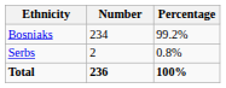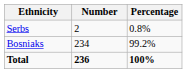rows swapped: Bosniaks <-> Serbs
